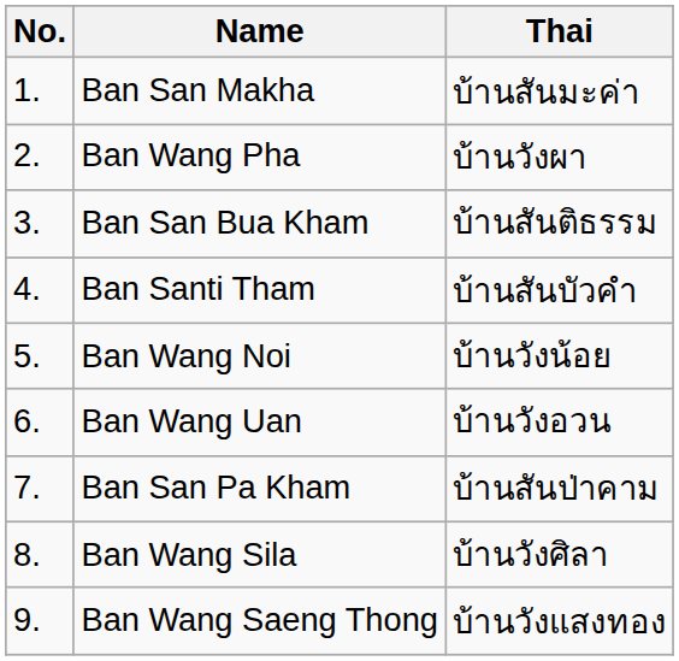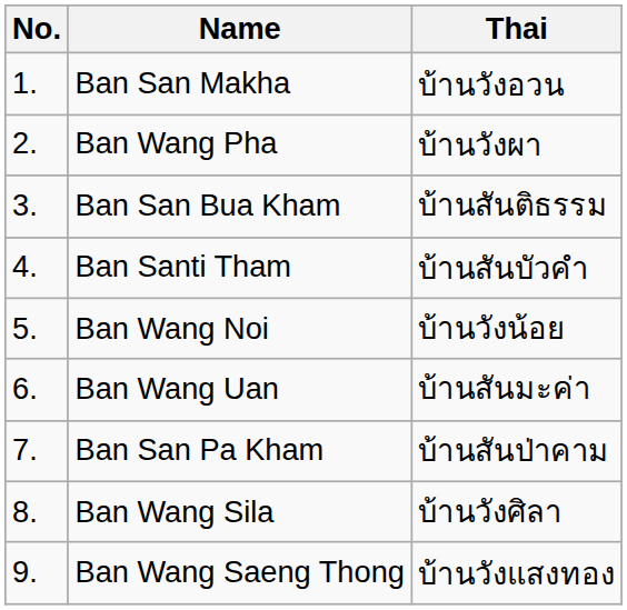Ban San Makha | Thai: บ้านสันมะค่า -> บ้านวังอวน
Ban Wang Uan | Thai: บ้านวังอวน -> บ้านสันมะค่า
